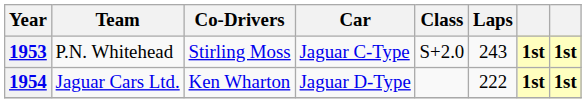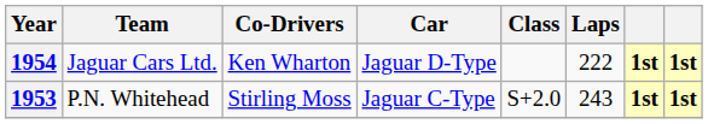rows swapped: 1953 <-> 1954
